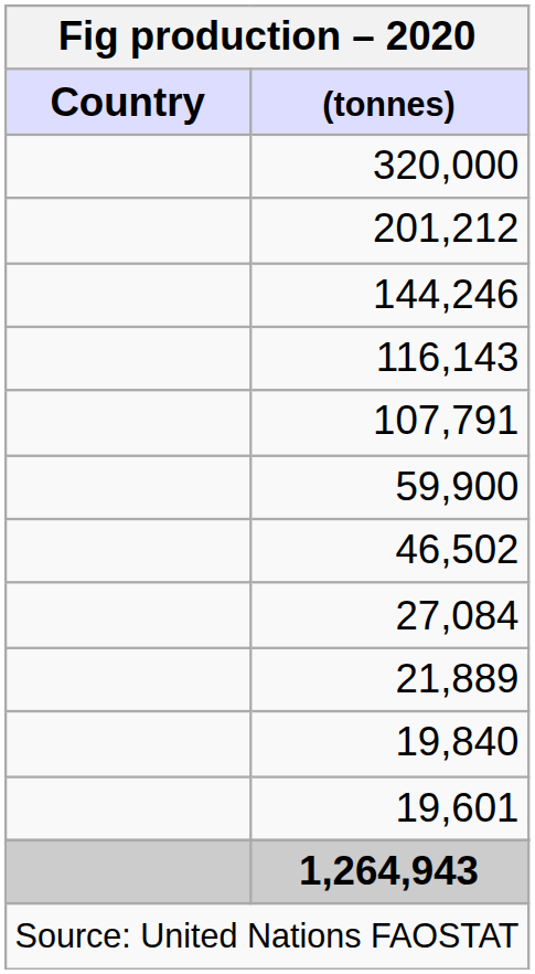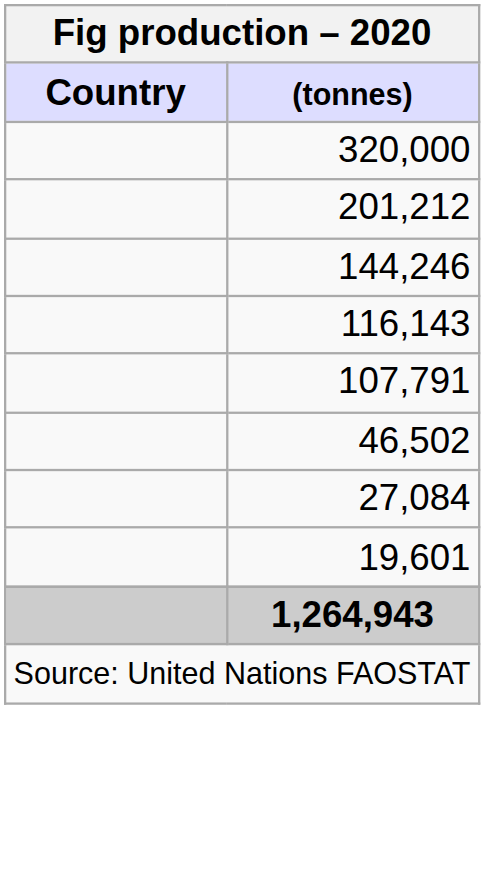- row: 59,900
- row: 21,889
- row: 19,840
